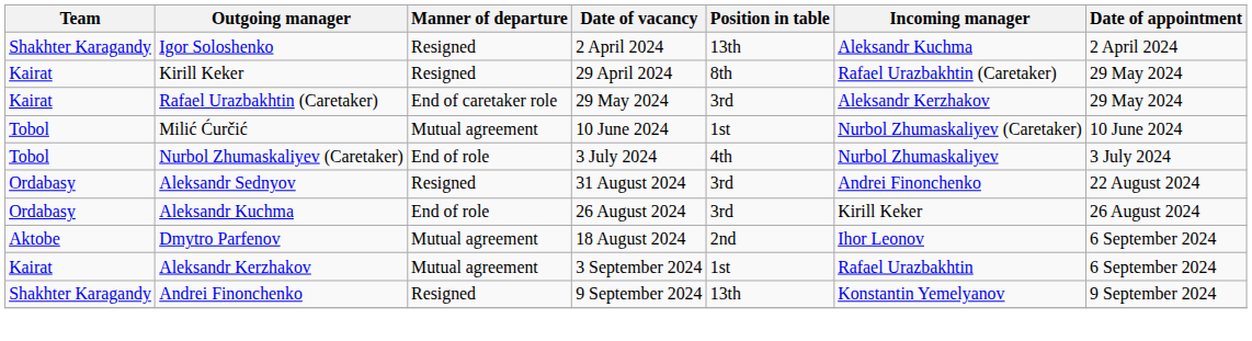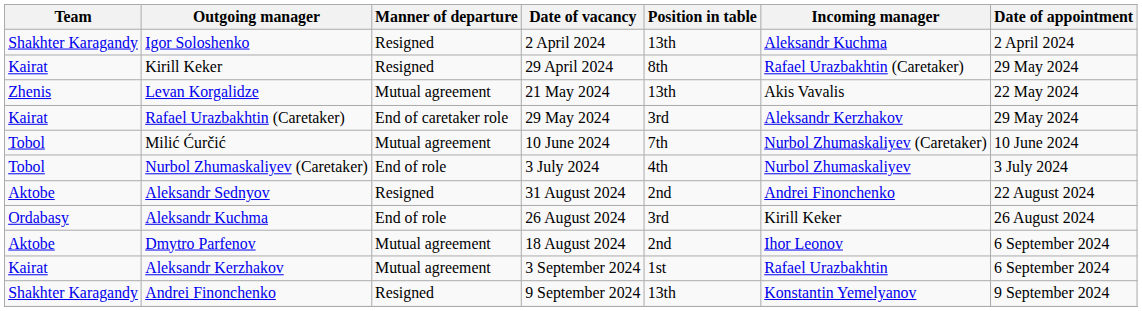+ row: Zhenis | Levan Korgalidze | Mutual agreement | 21 May 2024 | 13th | Akis Vavalis | 22 May 2024
Milić Ćurčić | Position in table: 1st -> 7th
Aleksandr Sednyov | Team: Ordabasy -> Aktobe
Aleksandr Sednyov | Position in table: 3rd -> 2nd
